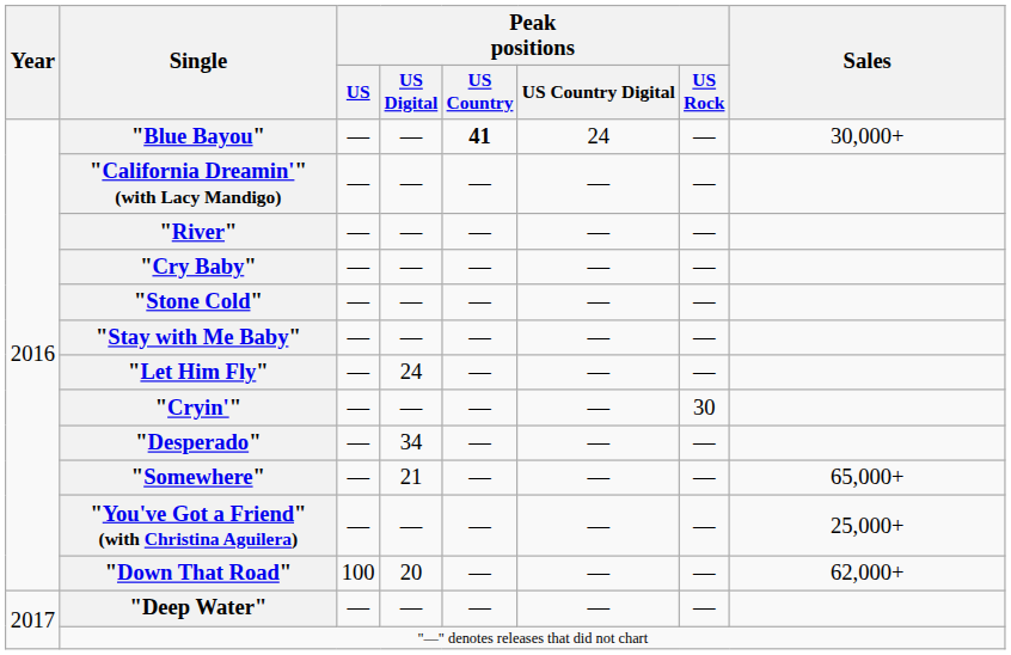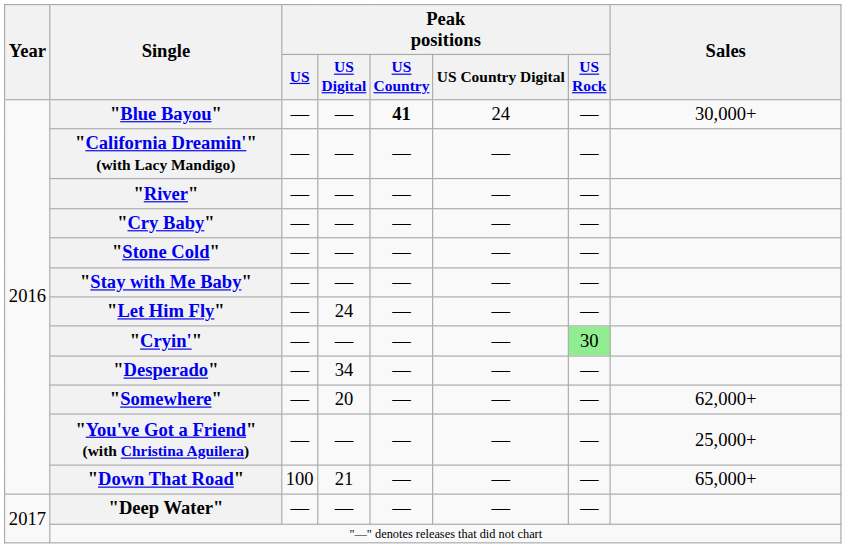"Cryin'" | Peak positions / US Rock: no background -> lightgreen background
"Somewhere" | Peak positions / US Digital: 21 -> 20
"Somewhere" | Sales: 65,000+ -> 62,000+
"Down That Road" | Peak positions / US Digital: 20 -> 21
"Down That Road" | Sales: 62,000+ -> 65,000+
